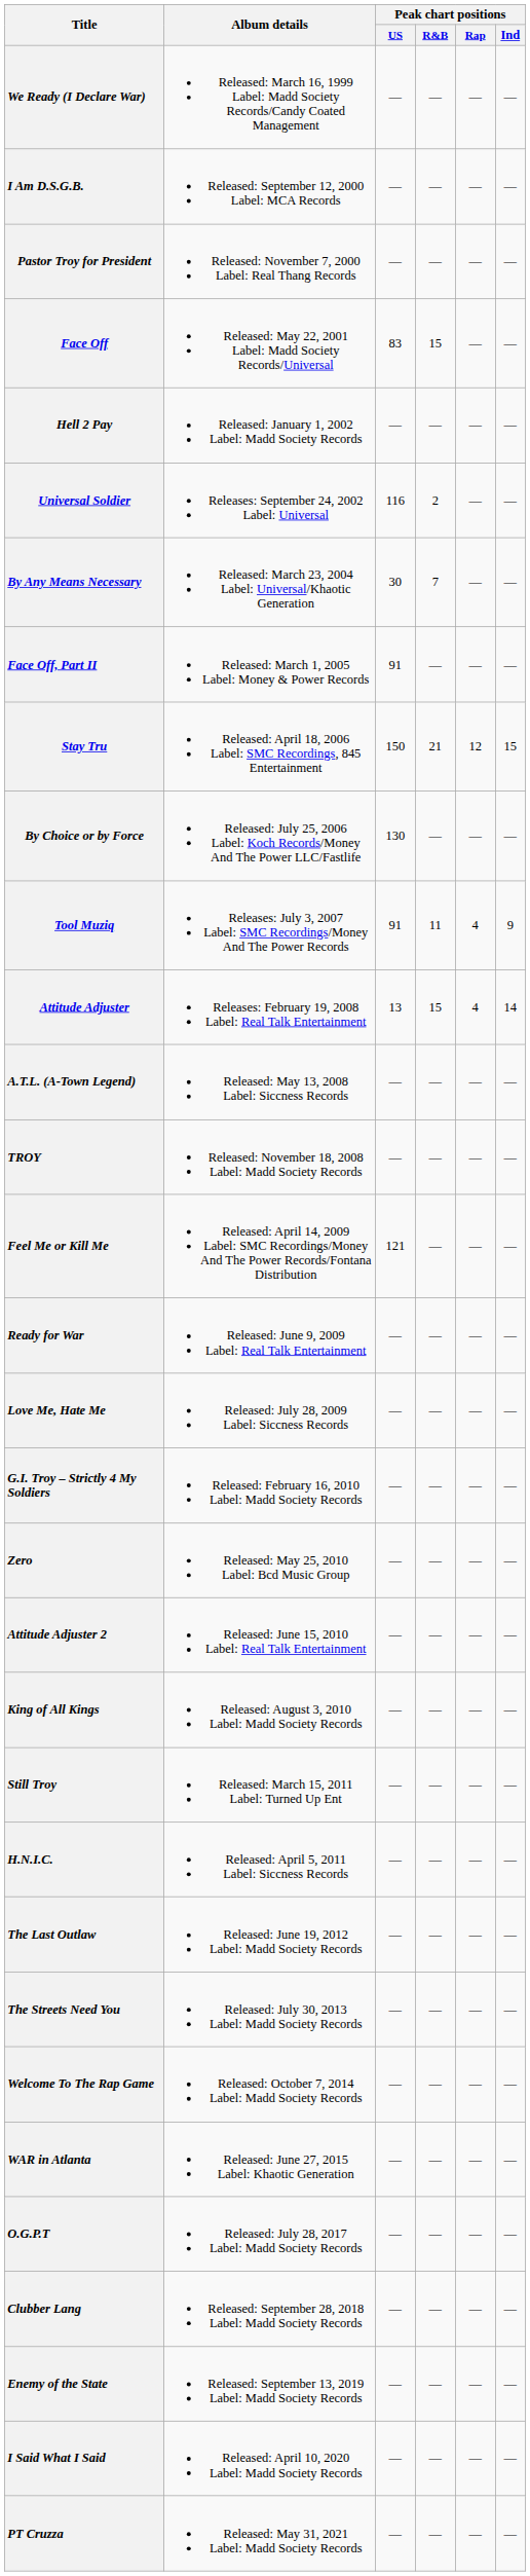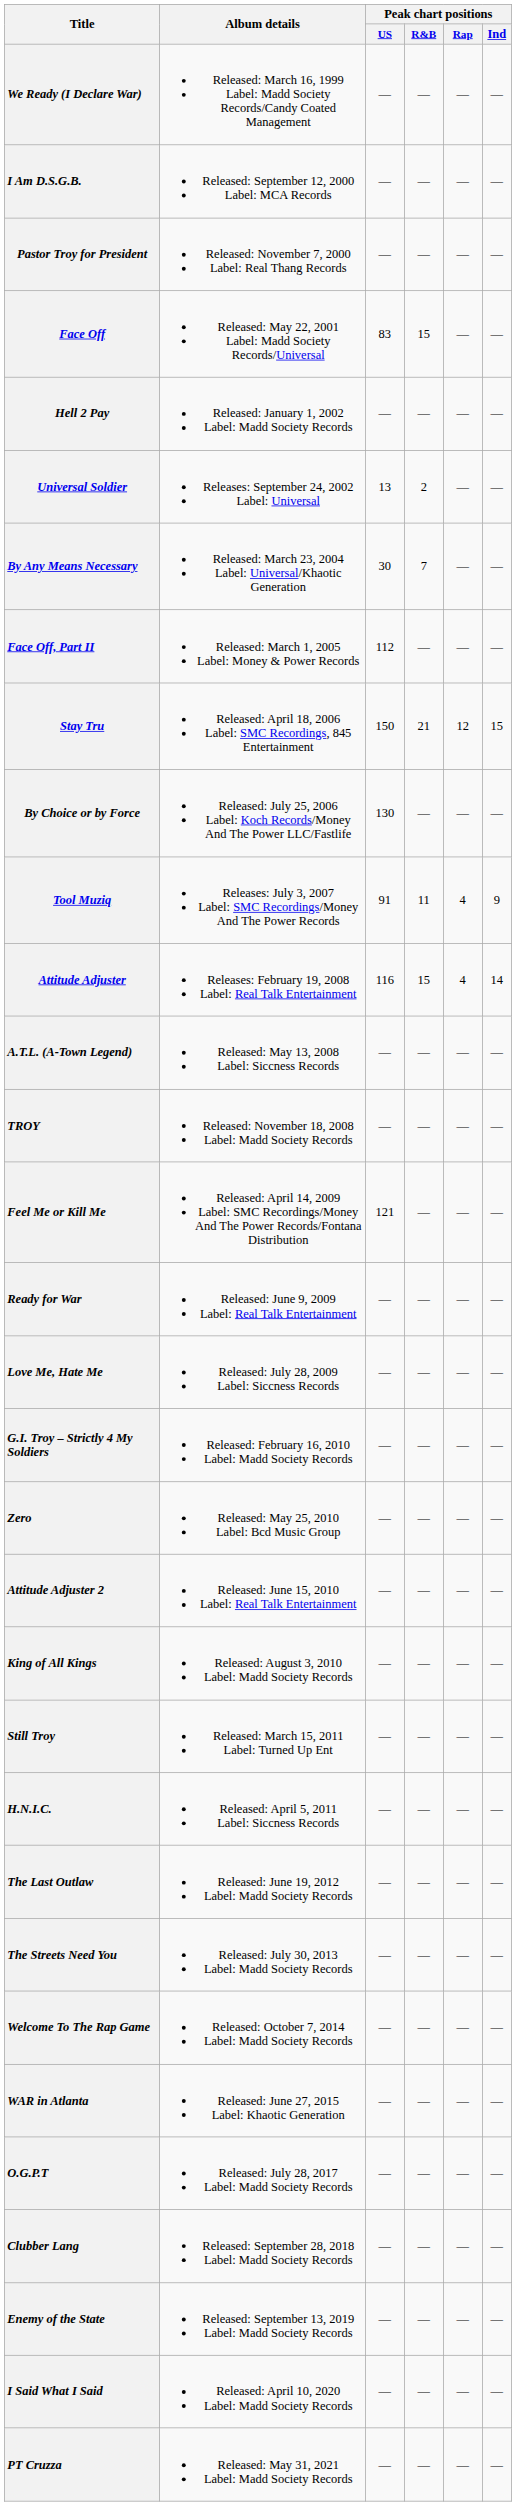Universal Soldier | Peak chart positions / US: 116 -> 13
Face Off, Part II | Peak chart positions / US: 91 -> 112
Attitude Adjuster | Peak chart positions / US: 13 -> 116
